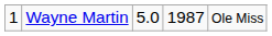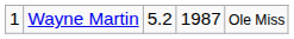Wayne Martin | column 3: 5.0 -> 5.2
